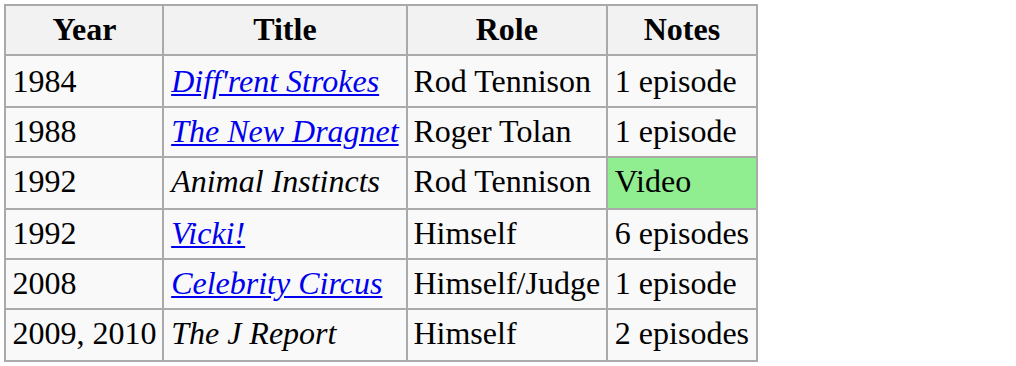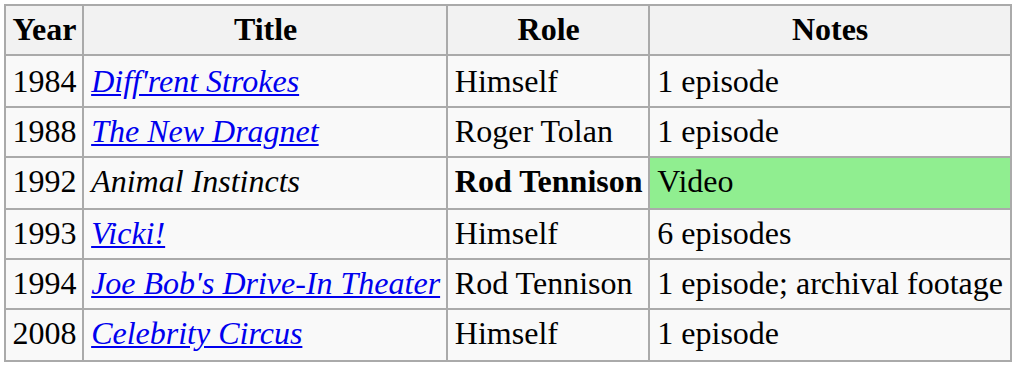Diff'rent Strokes | Role: Rod Tennison -> Himself
Animal Instincts | Role: normal -> bold
Vicki! | Year: 1992 -> 1993
+ row: 1994 | Joe Bob's Drive-In Theater | Rod Tennison | 1 episode; archival footage
Celebrity Circus | Role: Himself/Judge -> Himself
- row: 2009, 2010 | The J Report | Himself | 2 episodes
